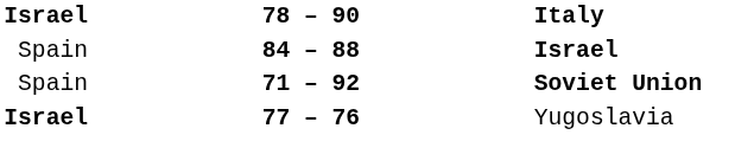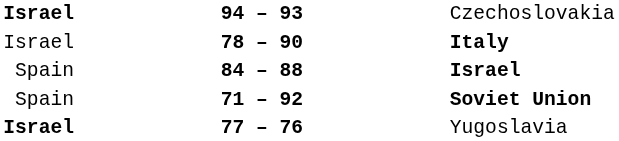+ row: Israel | 94 – 93 | Czechoslovakia
Italy | column 1: bold -> normal
